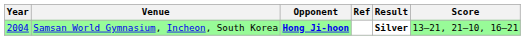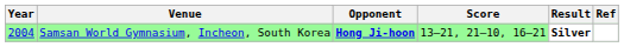columns swapped: Score <-> Ref
